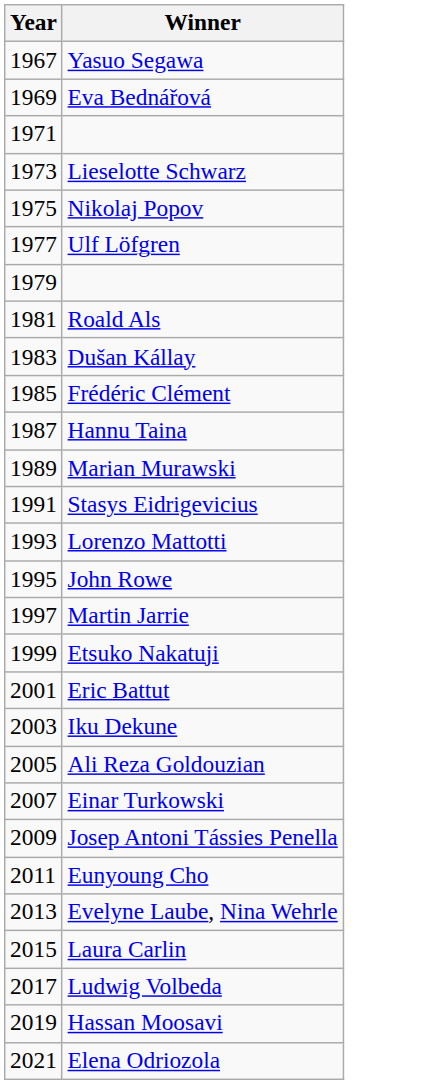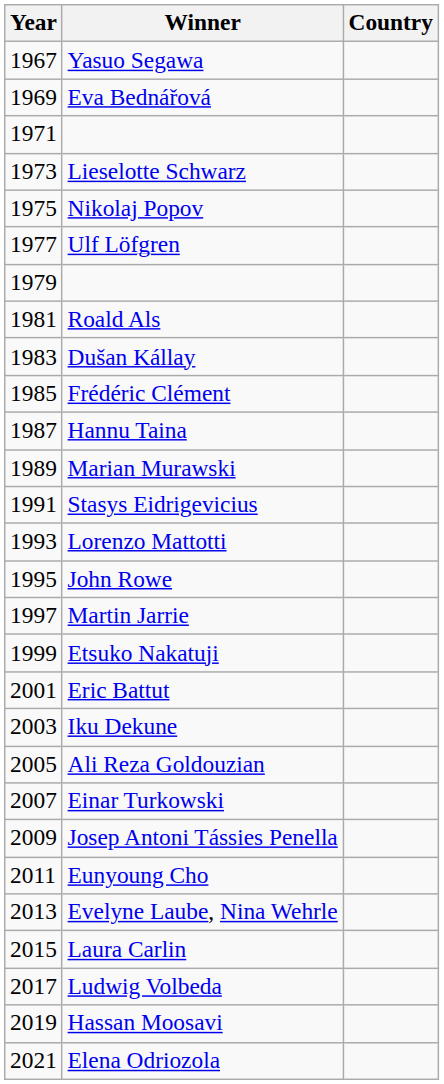+ column: Country
